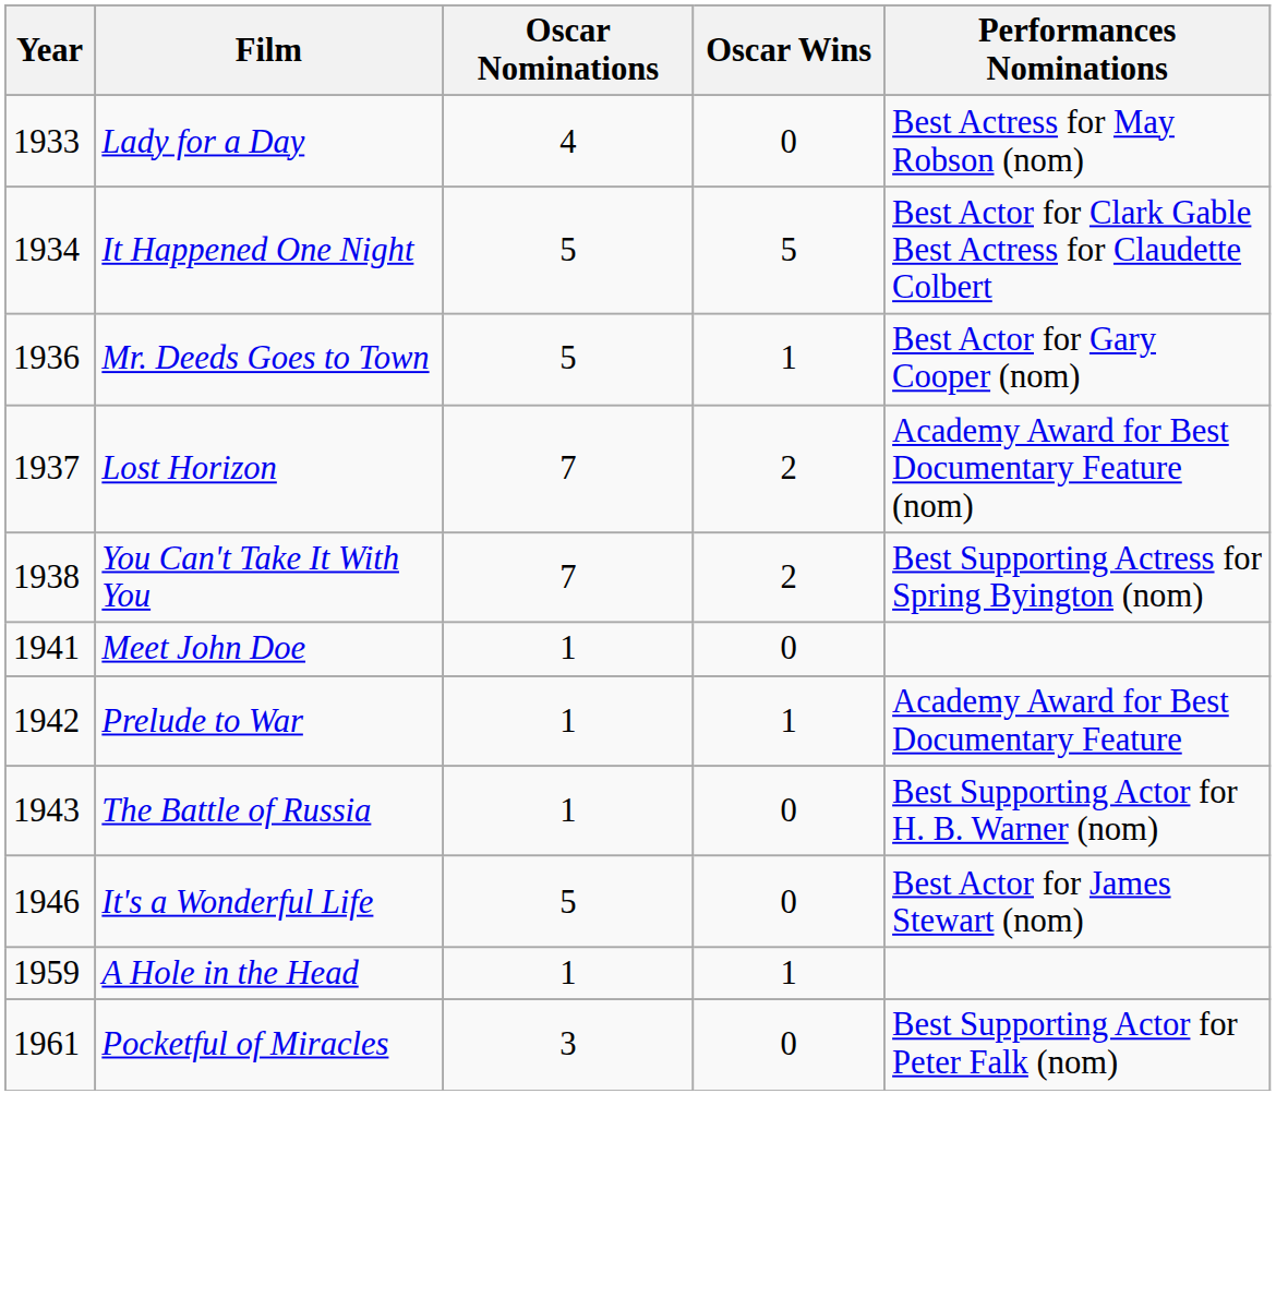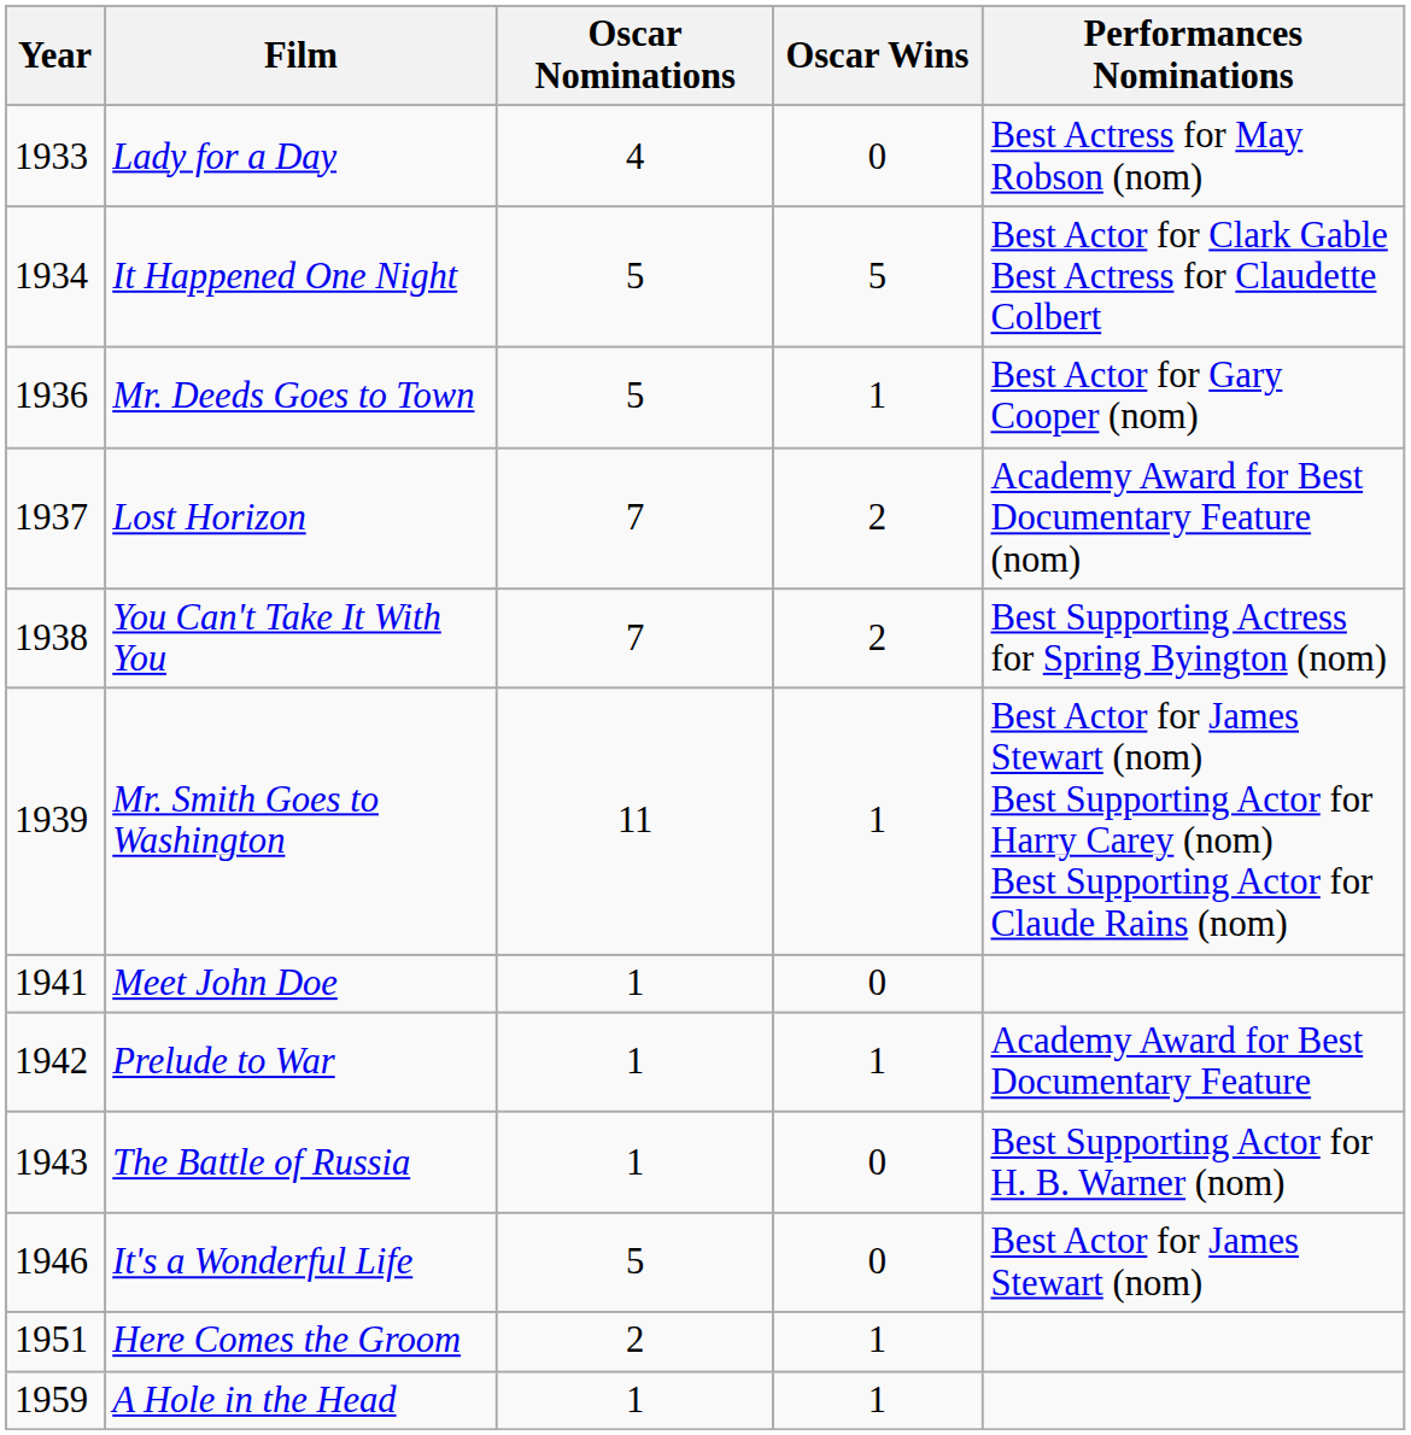+ row: 1939 | Mr. Smith Goes to Washington | 11 | 1 | Best Actor for James Stewart (nom) Best Supporting Actor for Harry Carey (nom) Best Supporting Actor for Claude Rains (nom)
+ row: 1951 | Here Comes the Groom | 2 | 1
- row: 1961 | Pocketful of Miracles | 3 | 0 | Best Supporting Actor for Peter Falk (nom)
